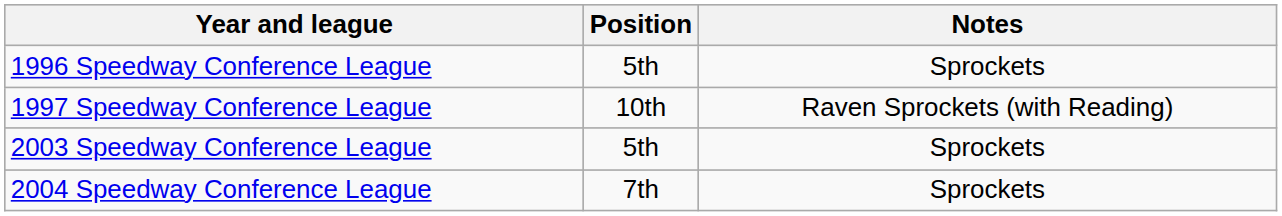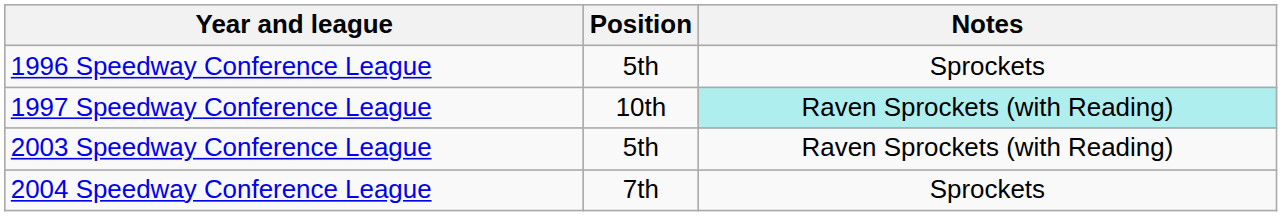1997 Speedway Conference League | Notes: no background -> paleturquoise background
2003 Speedway Conference League | Notes: Sprockets -> Raven Sprockets (with Reading)
